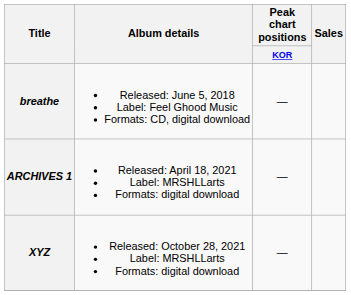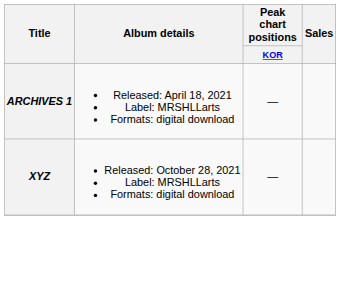- row: breathe | Released: June 5, 2018 Label: Feel Ghood Music Formats: CD, digital download | —
